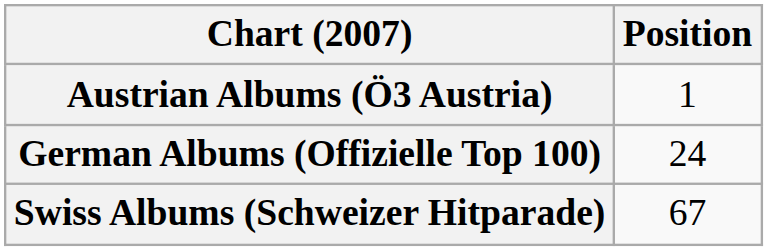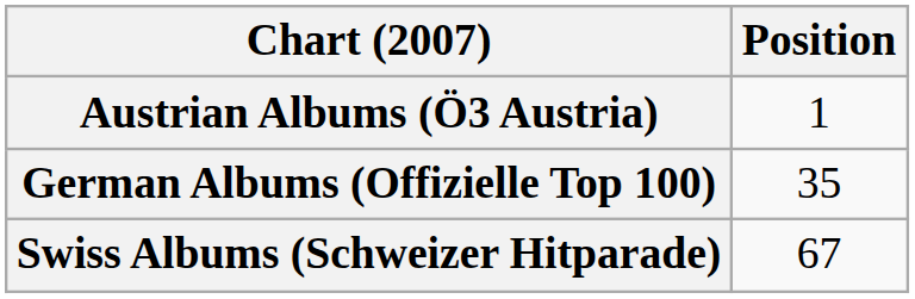German Albums (Offizielle Top 100) | Position: 24 -> 35
